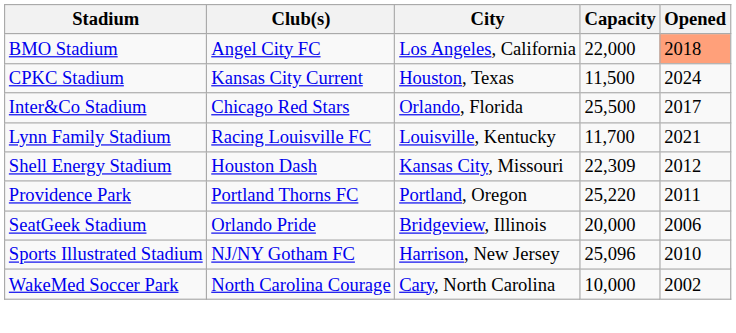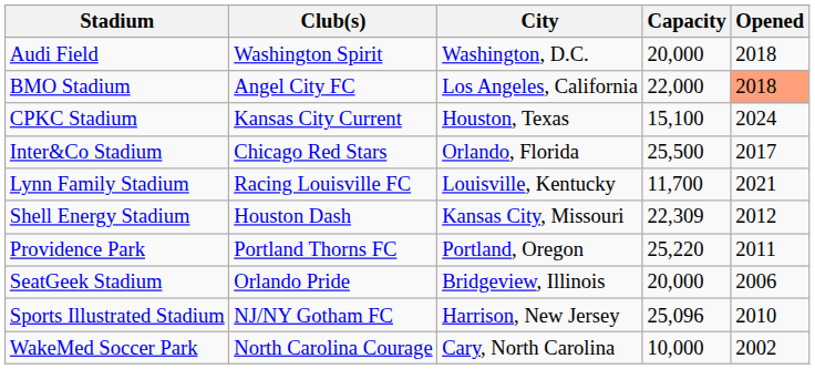+ row: Audi Field | Washington Spirit | Washington, D.C. | 20,000 | 2018
CPKC Stadium | Capacity: 11,500 -> 15,100
